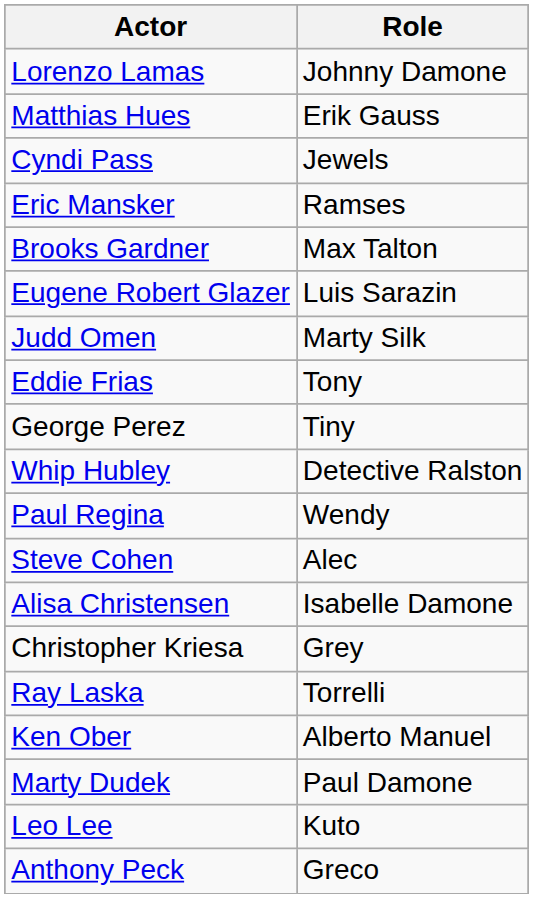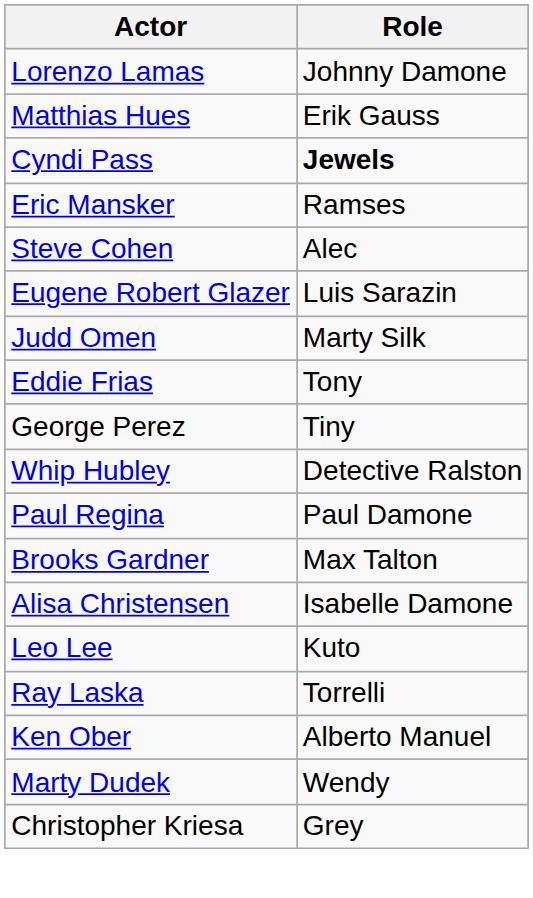Cyndi Pass | Role: normal -> bold
rows swapped: Brooks Gardner <-> Steve Cohen
Paul Regina | Role: Wendy -> Paul Damone
rows swapped: Leo Lee <-> Christopher Kriesa
Marty Dudek | Role: Paul Damone -> Wendy
- row: Anthony Peck | Greco
